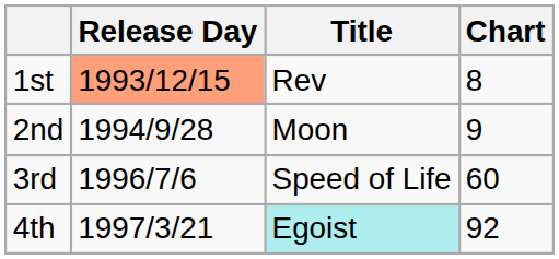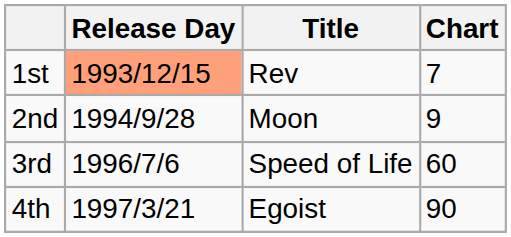1st | Chart: 8 -> 7
4th | Title: paleturquoise background -> no background
4th | Chart: 92 -> 90
